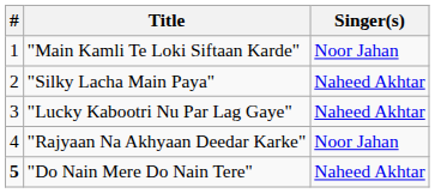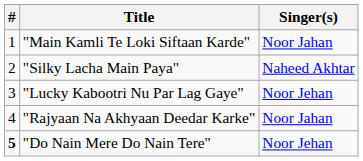"Lucky Kabootri Nu Par Lag Gaye" | Singer(s): Naheed Akhtar -> Noor Jehan
"Do Nain Mere Do Nain Tere" | Singer(s): Naheed Akhtar -> Noor Jehan
